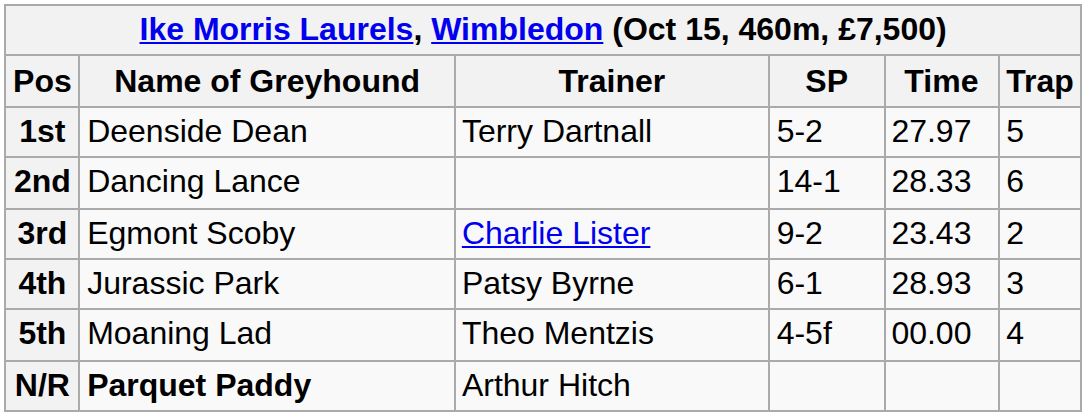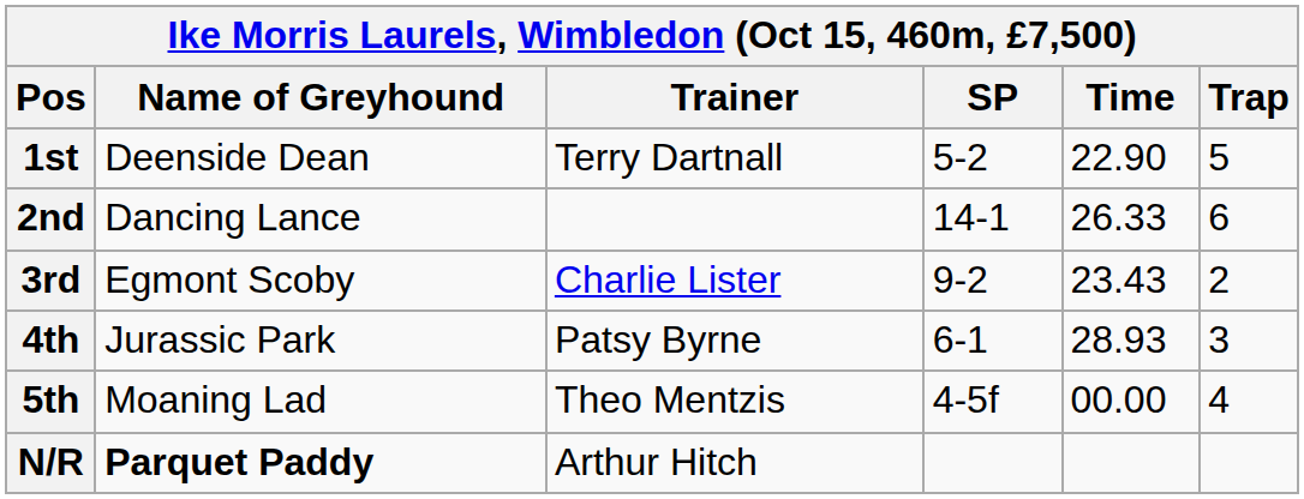1st | Time: 27.97 -> 22.90
2nd | Time: 28.33 -> 26.33
